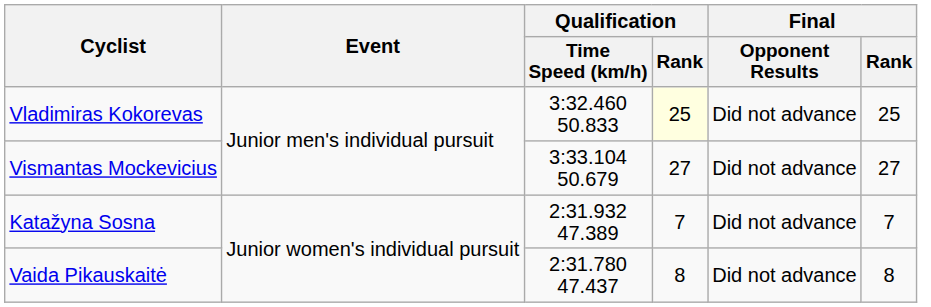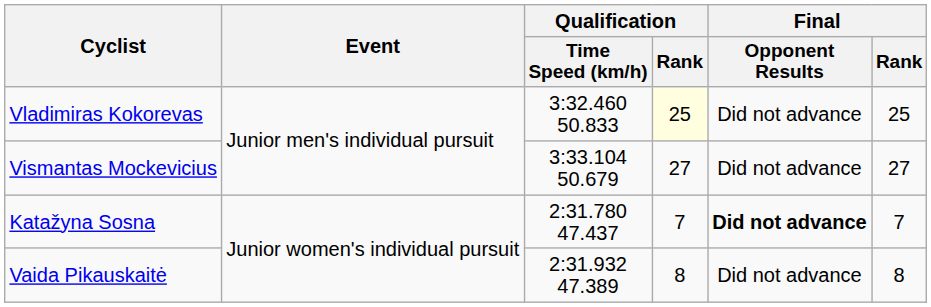Katažyna Sosna | Qualification / Time Speed (km/h): 2:31.932 47.389 -> 2:31.780 47.437
Katažyna Sosna | Final / Opponent Results: normal -> bold
Vaida Pikauskaitė | Qualification / Time Speed (km/h): 2:31.780 47.437 -> 2:31.932 47.389
